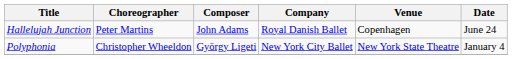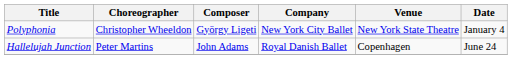rows swapped: Polyphonia <-> Hallelujah Junction
